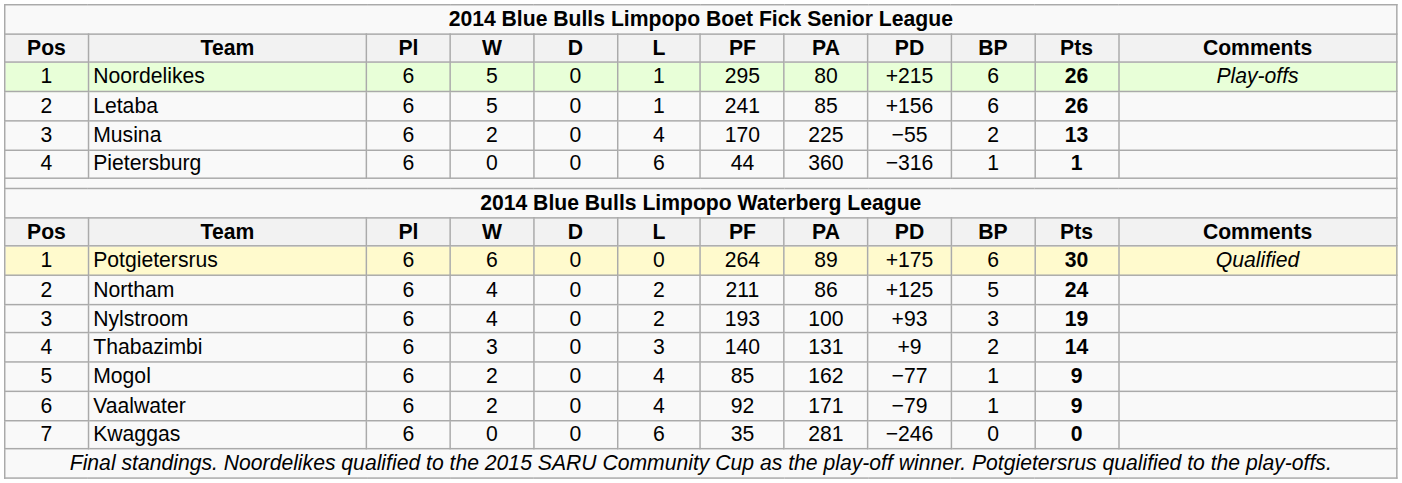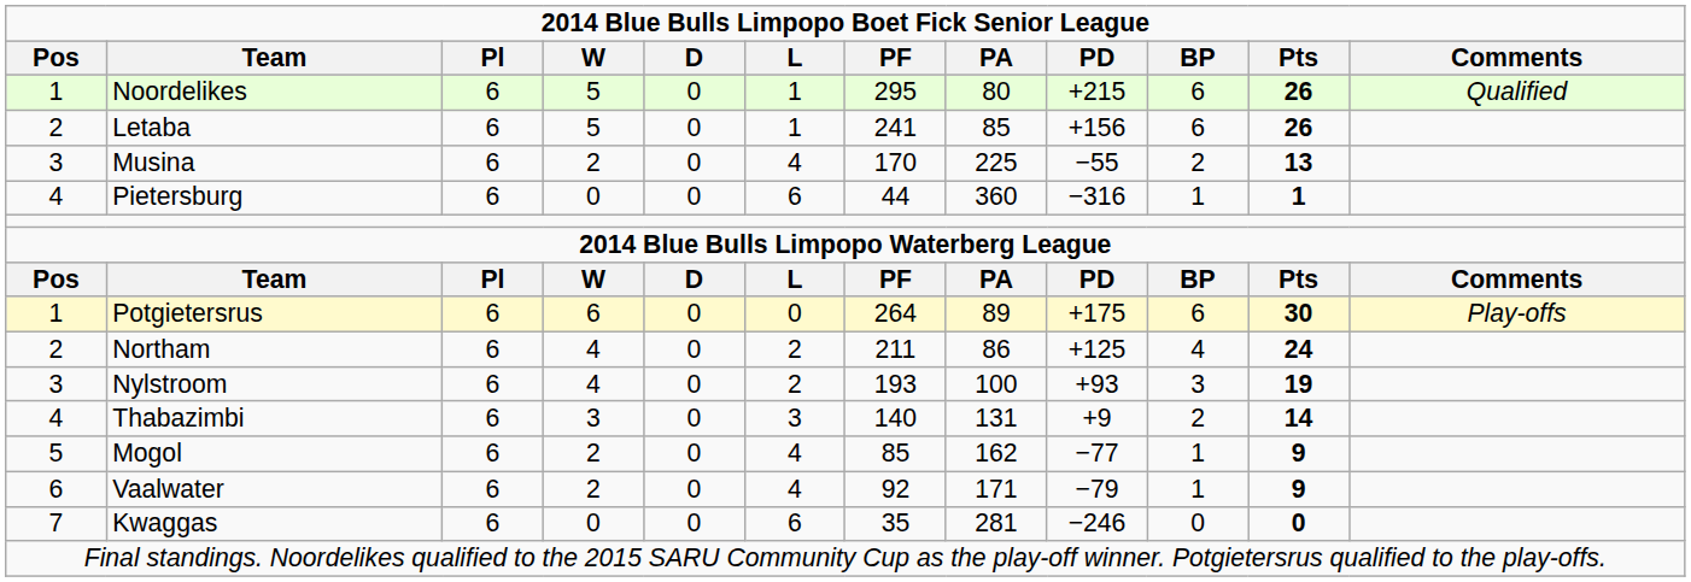Noordelikes | Comments: Play-offs -> Qualified
Potgietersrus | Comments: Qualified -> Play-offs
Northam | BP: 5 -> 4
